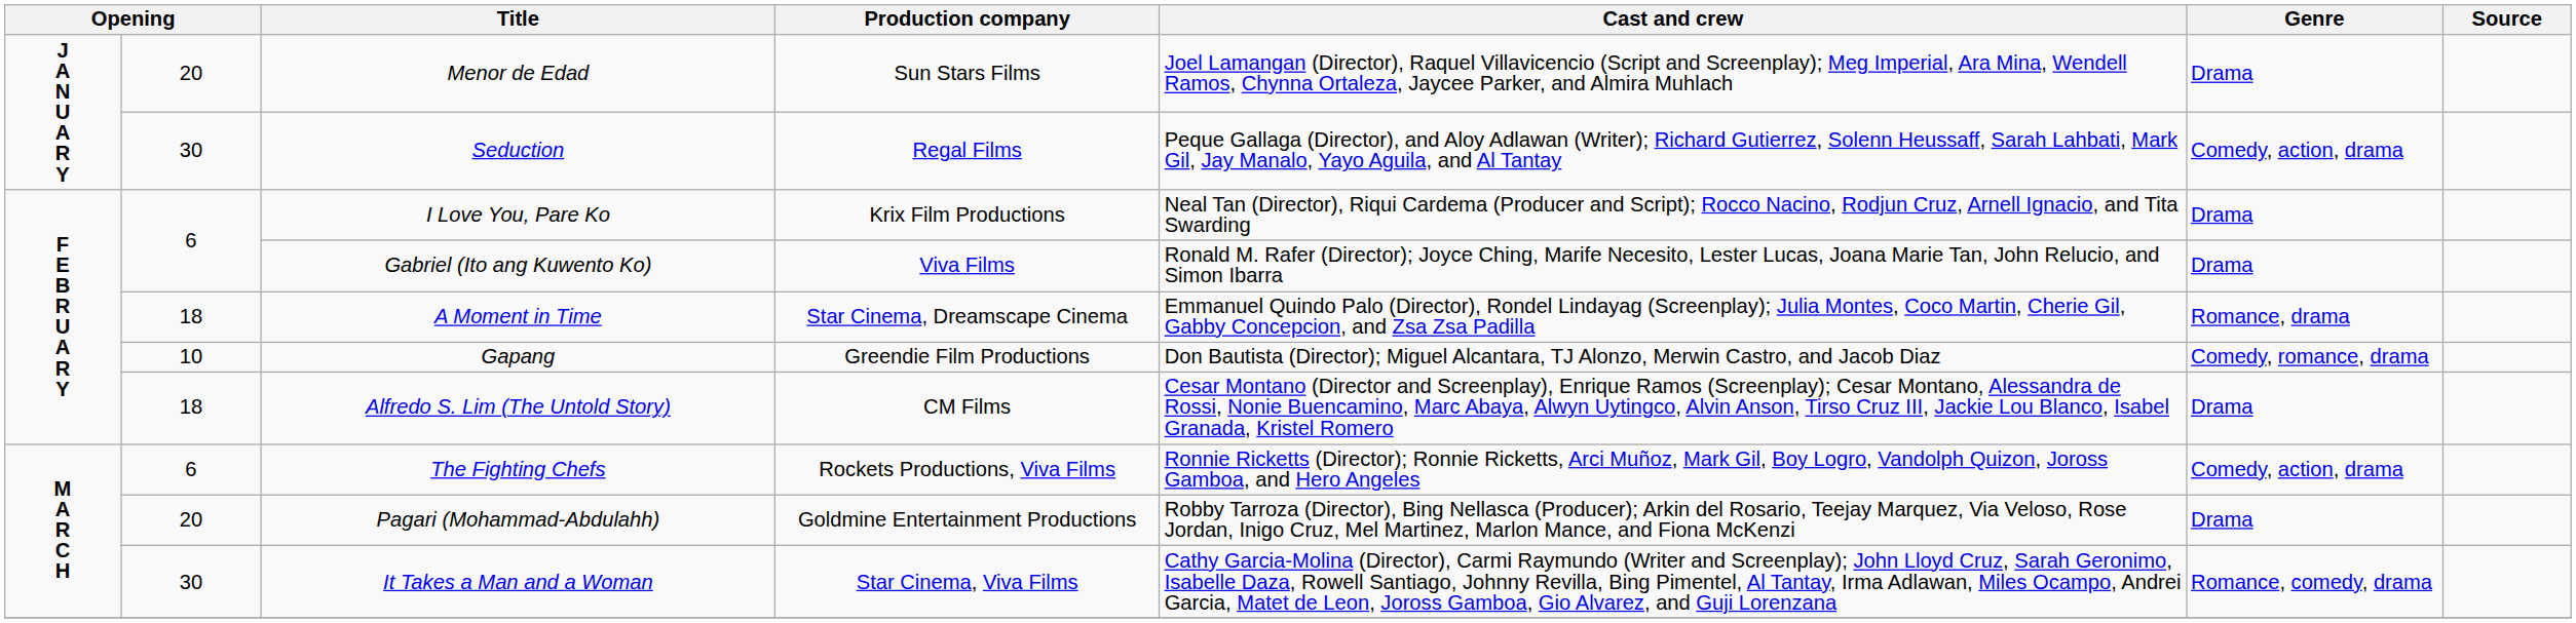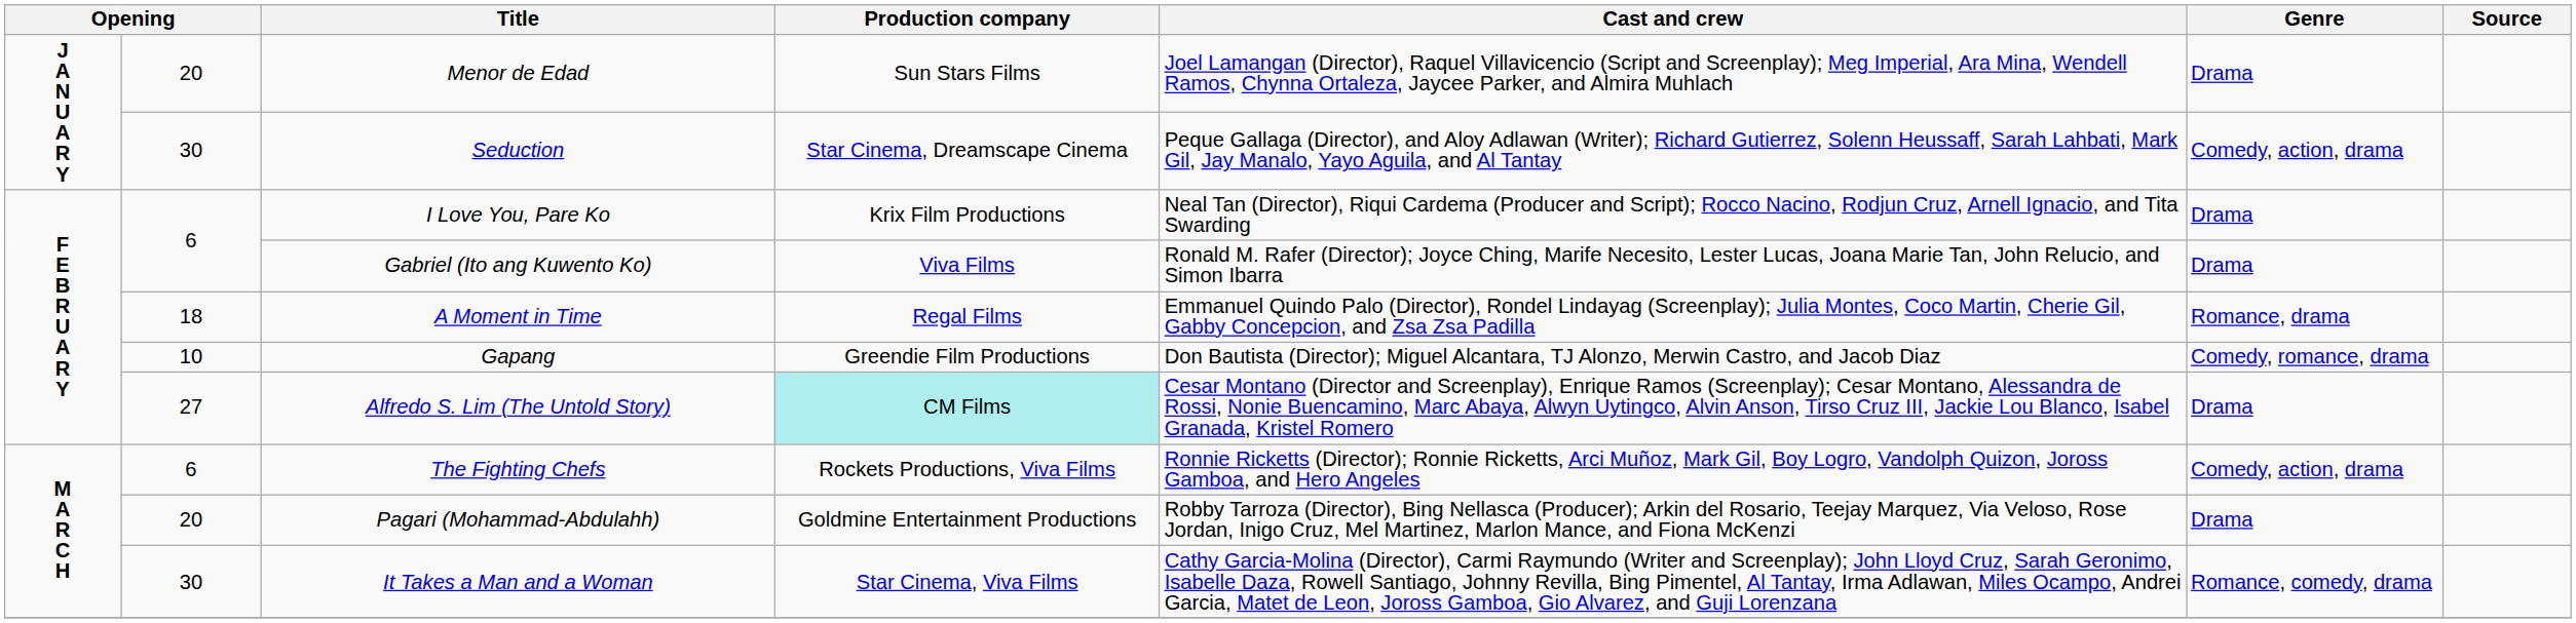Seduction | Production company: Regal Films -> Star Cinema, Dreamscape Cinema
A Moment in Time | Production company: Star Cinema, Dreamscape Cinema -> Regal Films
Alfredo S. Lim (The Untold Story) | column 2: 18 -> 27
Alfredo S. Lim (The Untold Story) | Production company: no background -> paleturquoise background
